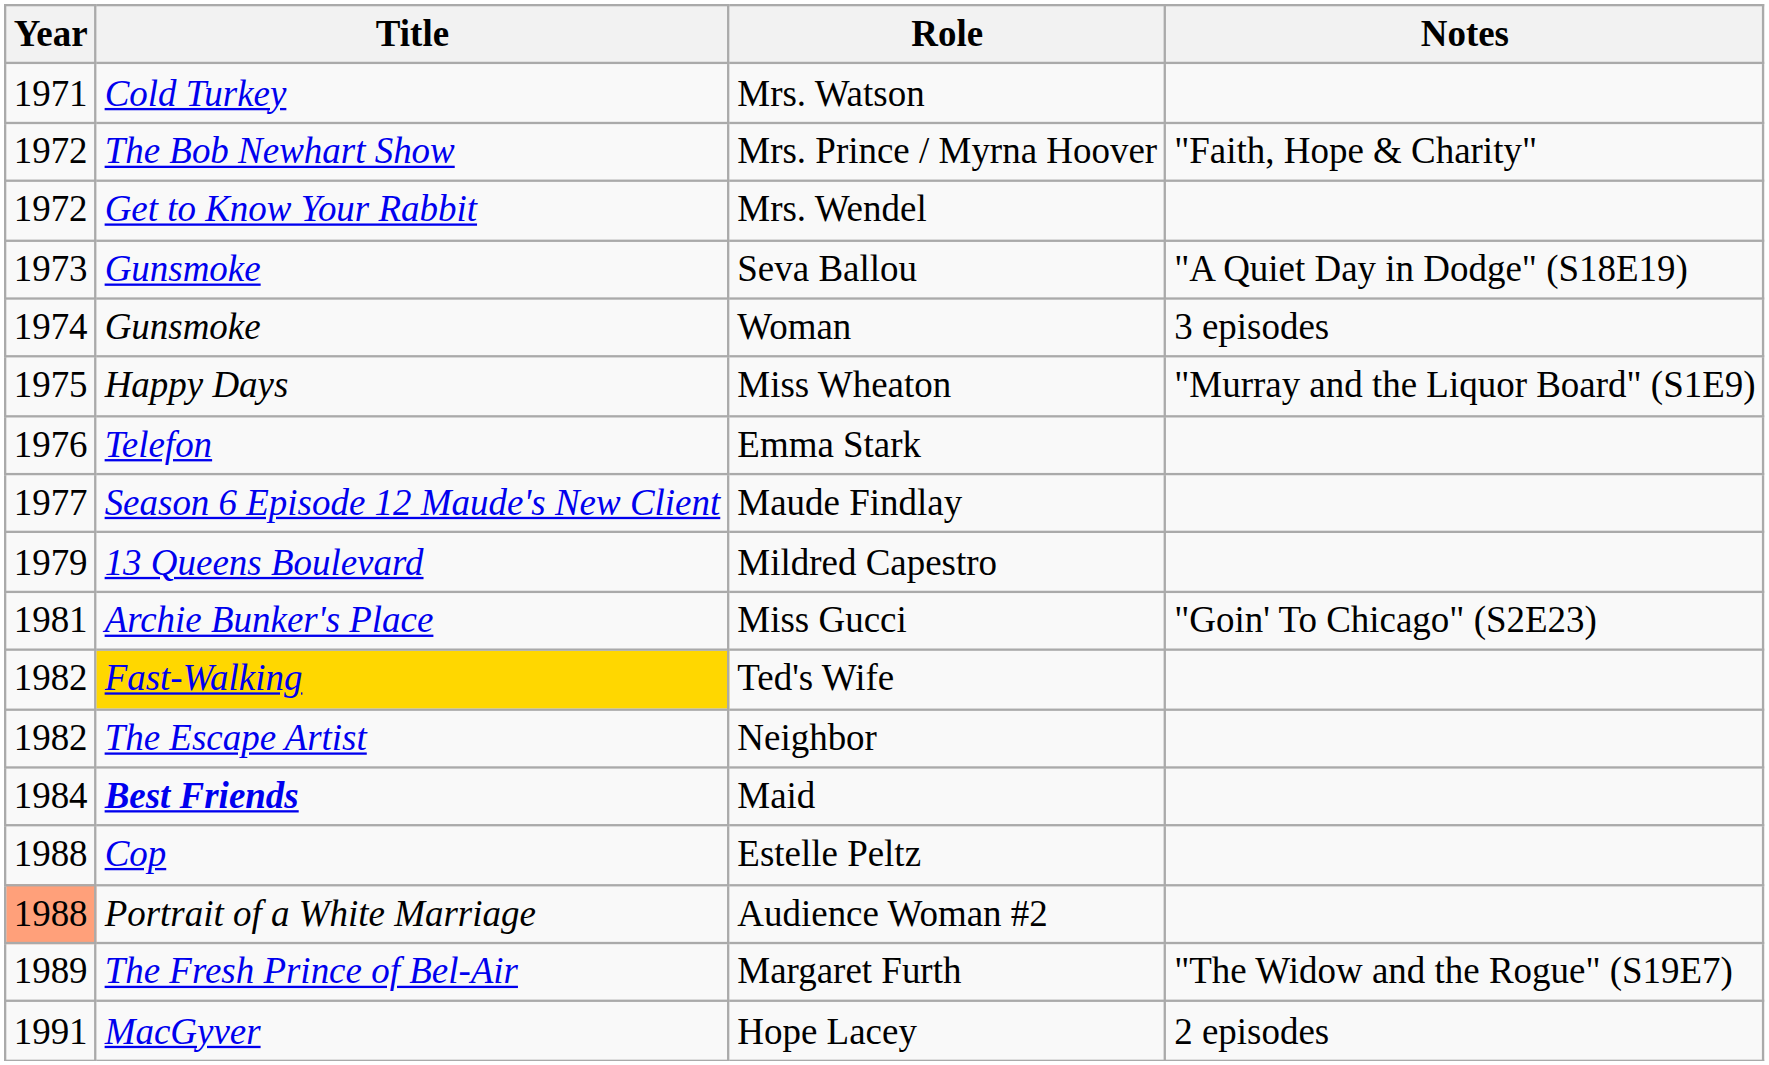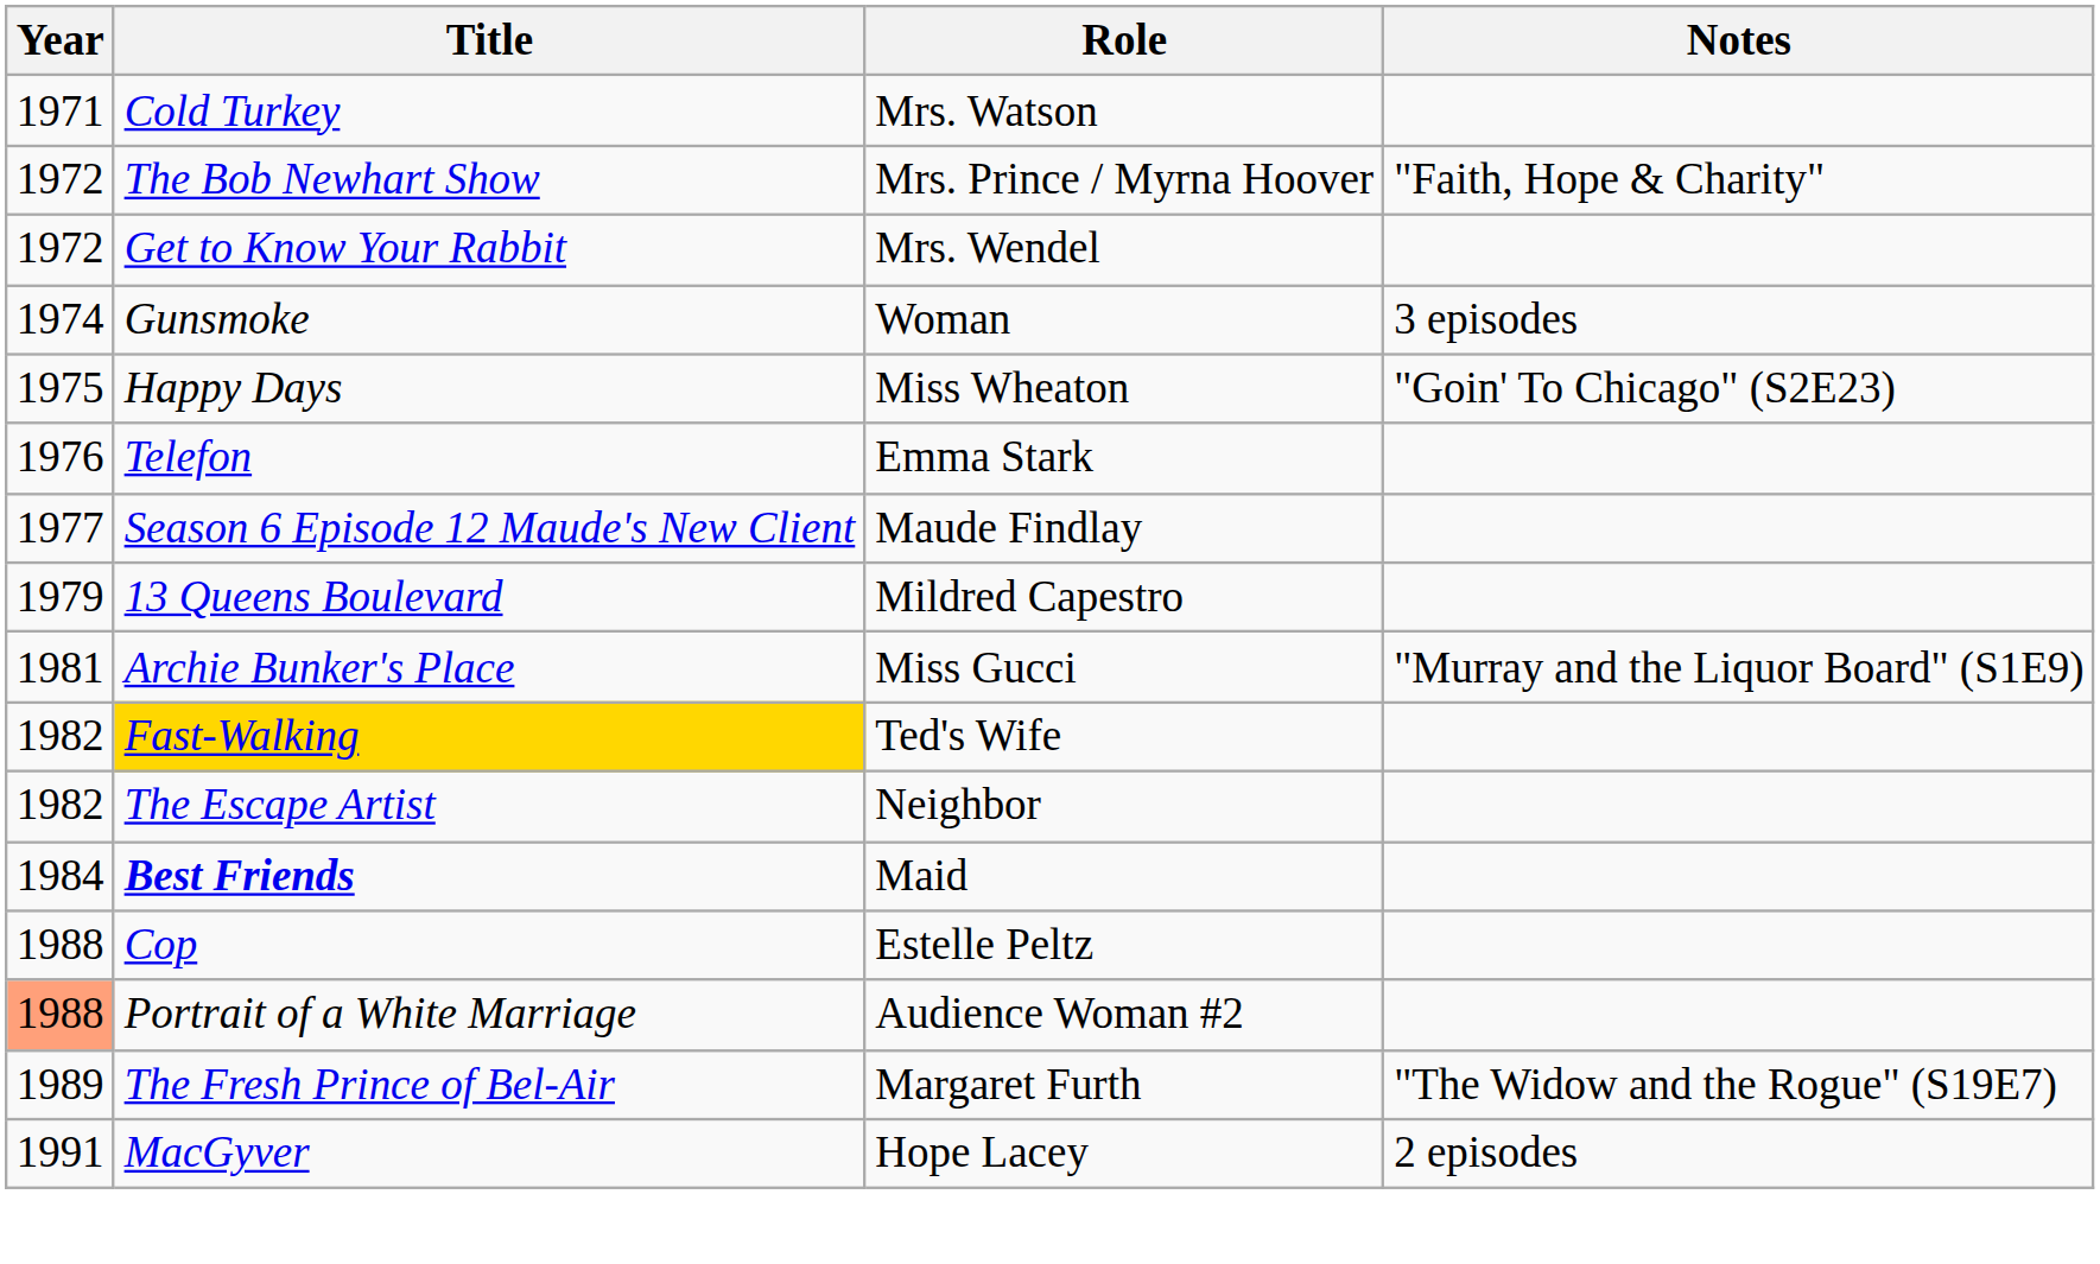- row: 1973 | Gunsmoke | Seva Ballou | "A Quiet Day in Dodge" (S18E19)
Miss Wheaton | Notes: "Murray and the Liquor Board" (S1E9) -> "Goin' To Chicago" (S2E23)
Miss Gucci | Notes: "Goin' To Chicago" (S2E23) -> "Murray and the Liquor Board" (S1E9)
